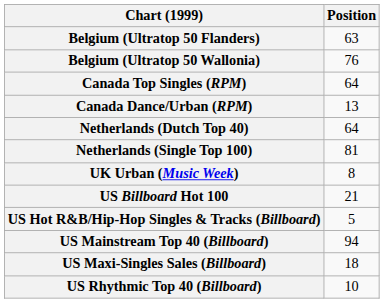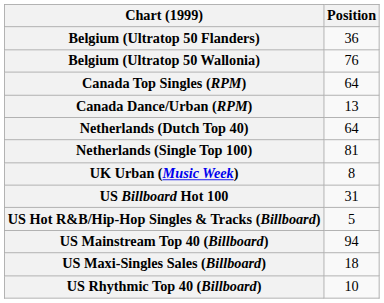Belgium (Ultratop 50 Flanders) | Position: 63 -> 36
US Billboard Hot 100 | Position: 21 -> 31
